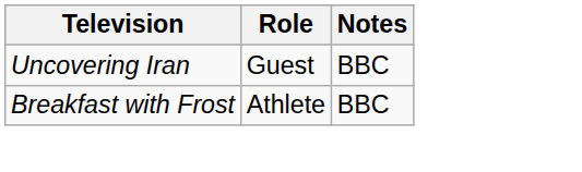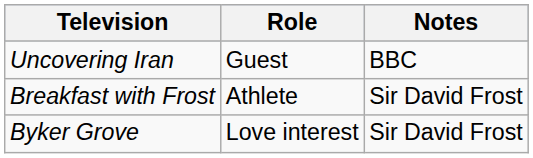Breakfast with Frost | Notes: BBC -> Sir David Frost
+ row: Byker Grove | Love interest | Sir David Frost
